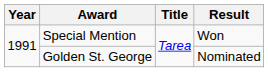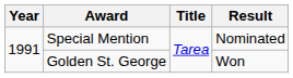Special Mention | Result: Won -> Nominated
Golden St. George | Result: Nominated -> Won
